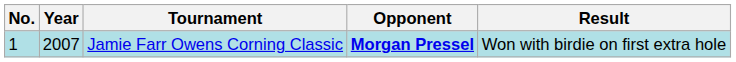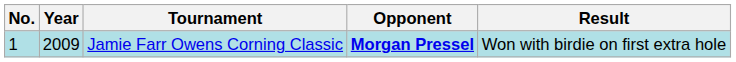Jamie Farr Owens Corning Classic | Year: 2007 -> 2009
